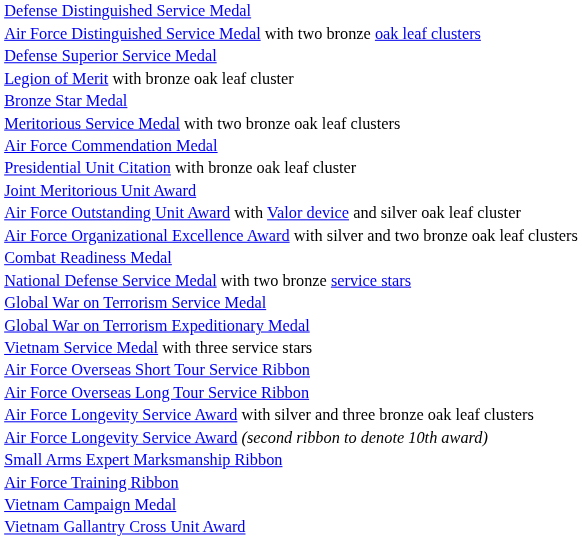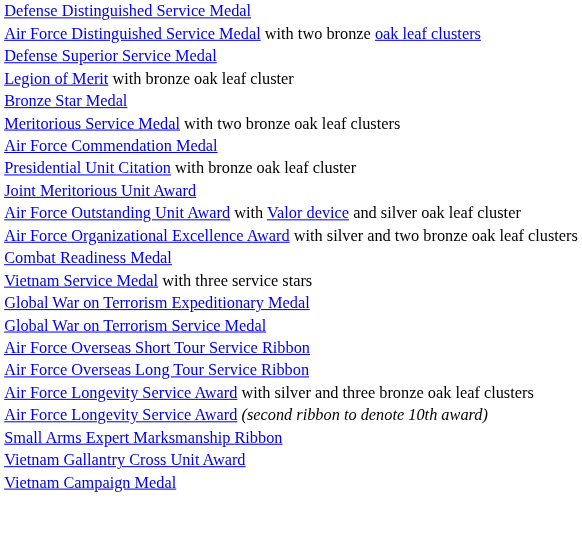- row: National Defense Service Medal with two bronze service stars
rows swapped: Vietnam Service Medal with three service stars <-> Global War on Terrorism Service Medal
- row: Air Force Training Ribbon
rows swapped: Vietnam Gallantry Cross Unit Award <-> Vietnam Campaign Medal
